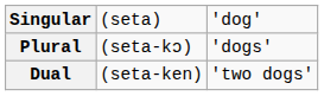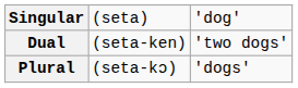rows swapped: Dual <-> Plural
